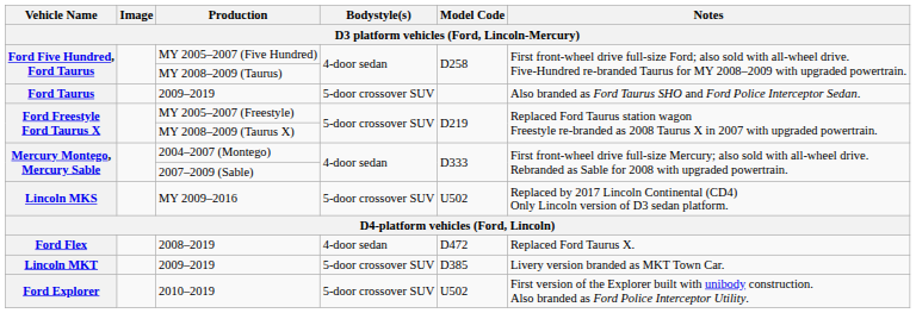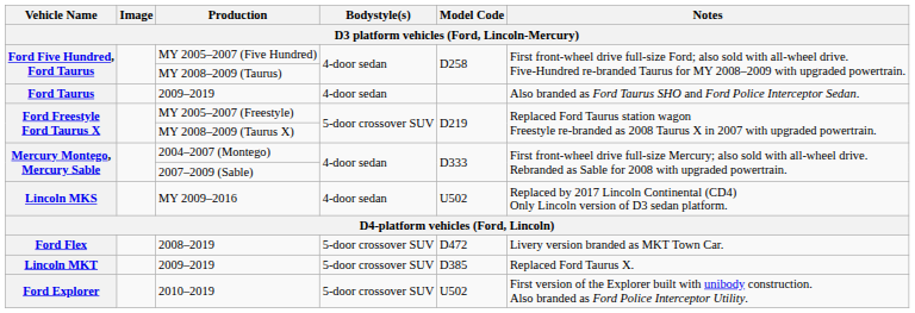Ford Taurus / 2009–2019 | Bodystyle(s): 5-door crossover SUV -> 4-door sedan
MY 2009–2016 | Bodystyle(s): 5-door crossover SUV -> 4-door sedan
2008–2019 | Bodystyle(s): 4-door sedan -> 5-door crossover SUV
2008–2019 | Notes: Replaced Ford Taurus X. -> Livery version branded as MKT Town Car.
Lincoln MKT / 2009–2019 | Notes: Livery version branded as MKT Town Car. -> Replaced Ford Taurus X.
